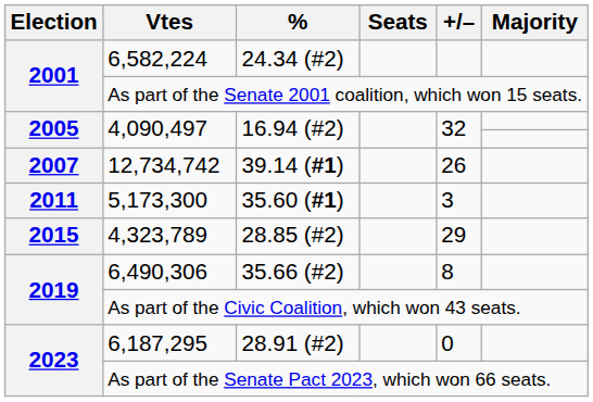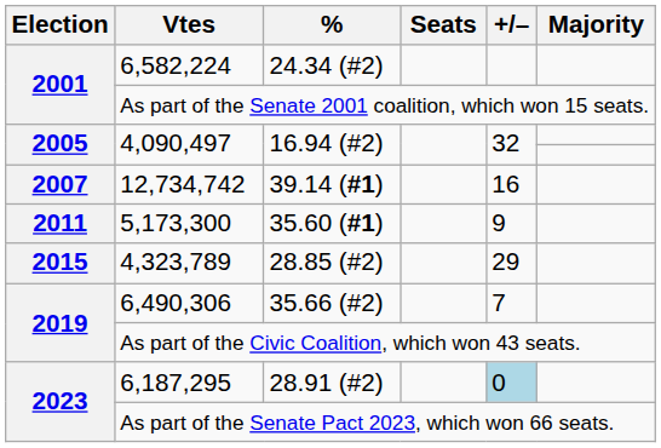12,734,742 | +/–: 26 -> 16
5,173,300 | +/–: 3 -> 9
6,490,306 | +/–: 8 -> 7
6,187,295 | +/–: no background -> lightblue background
